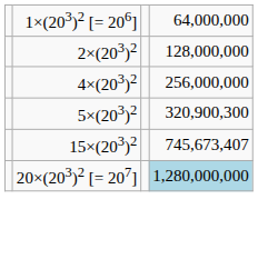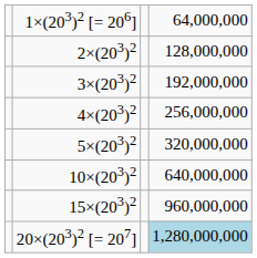+ row: 3×(203)2 | 192,000,000
5×(203)2 | column 4: 320,900,300 -> 320,000,000
+ row: 10×(203)2 | 640,000,000
15×(203)2 | column 4: 745,673,407 -> 960,000,000
